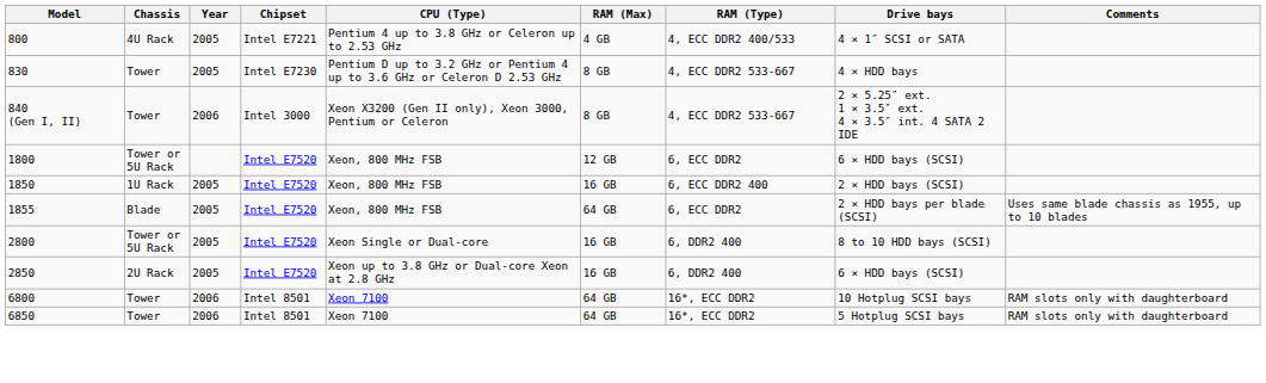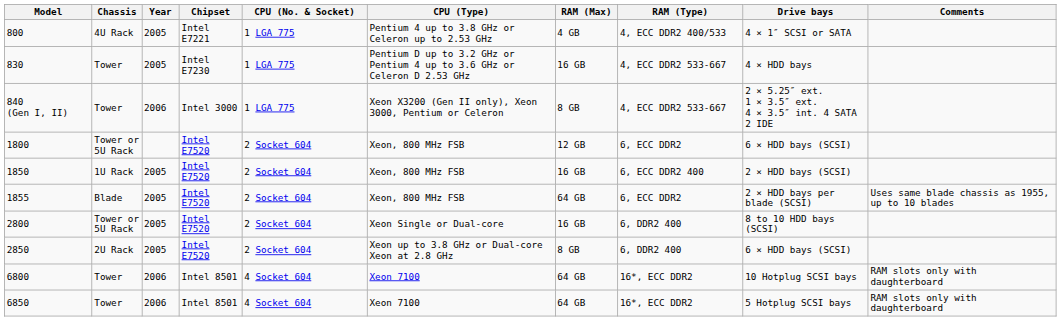+ column: CPU (No. & Socket) | 1 LGA 775 | 1 LGA 775 | 1 LGA 775 | 2 Socket 604 | 2 Socket 604 | 2 Socket 604 | 2 Socket 604 | 2 Socket 604 | 4 Socket 604 | 4 Socket 604
830 | RAM (Max): 8 GB -> 16 GB
2850 | RAM (Max): 16 GB -> 8 GB
